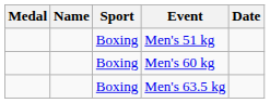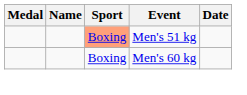Men's 51 kg | Sport: no background -> lightsalmon background
- row: Boxing | Men's 63.5 kg
